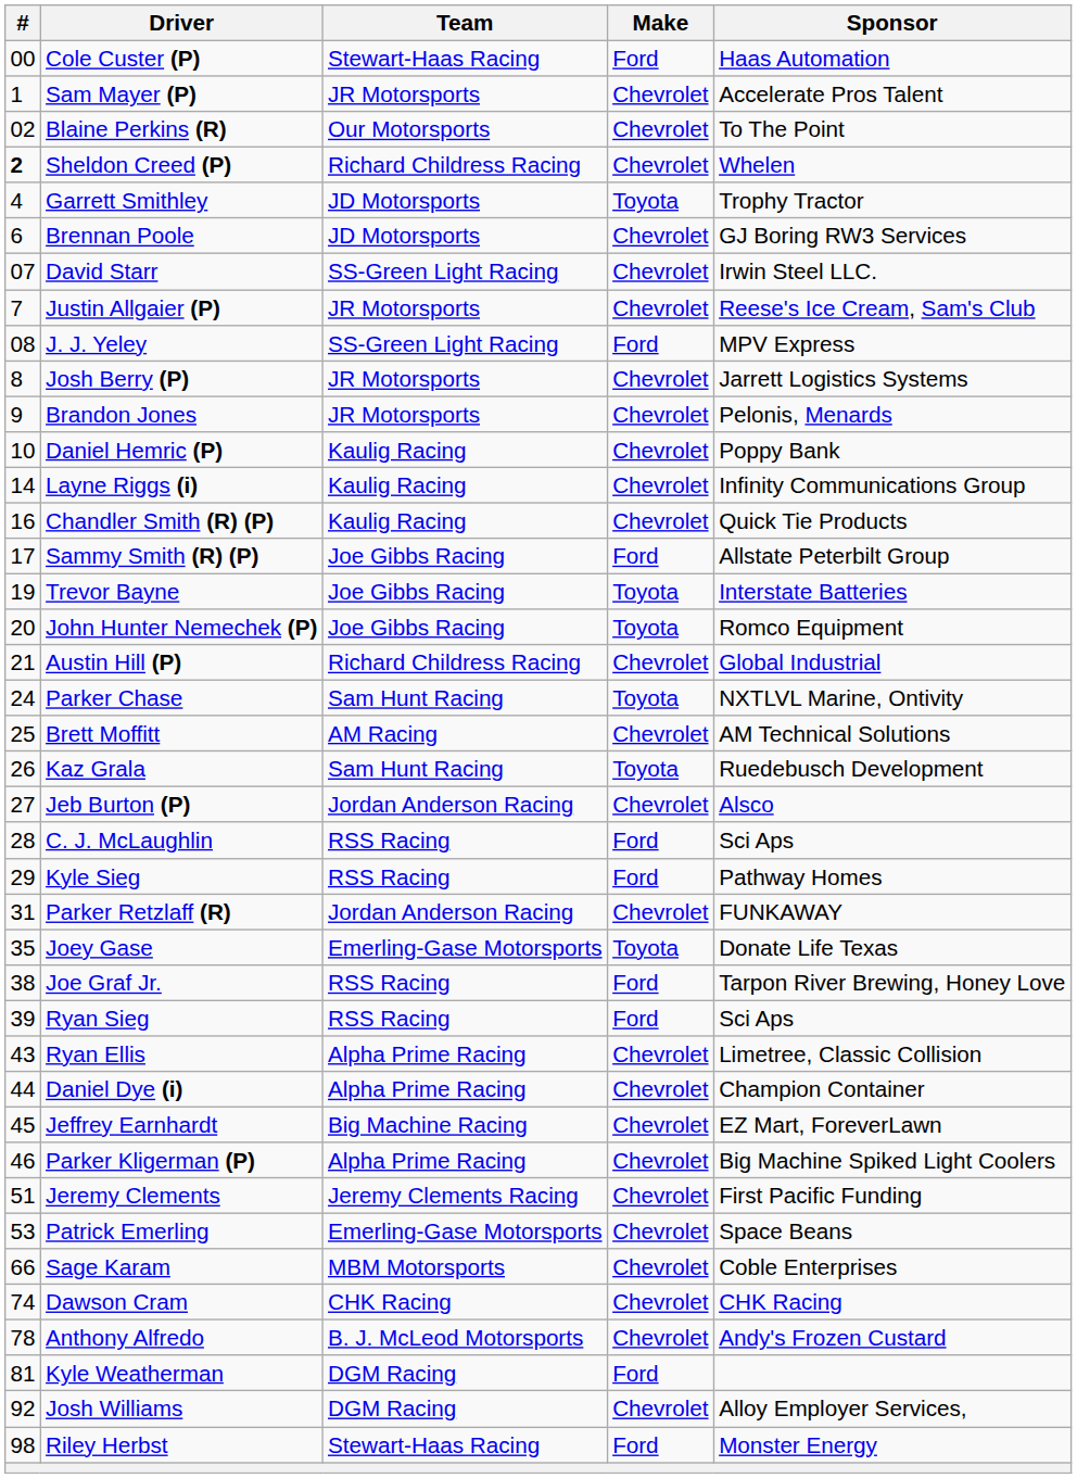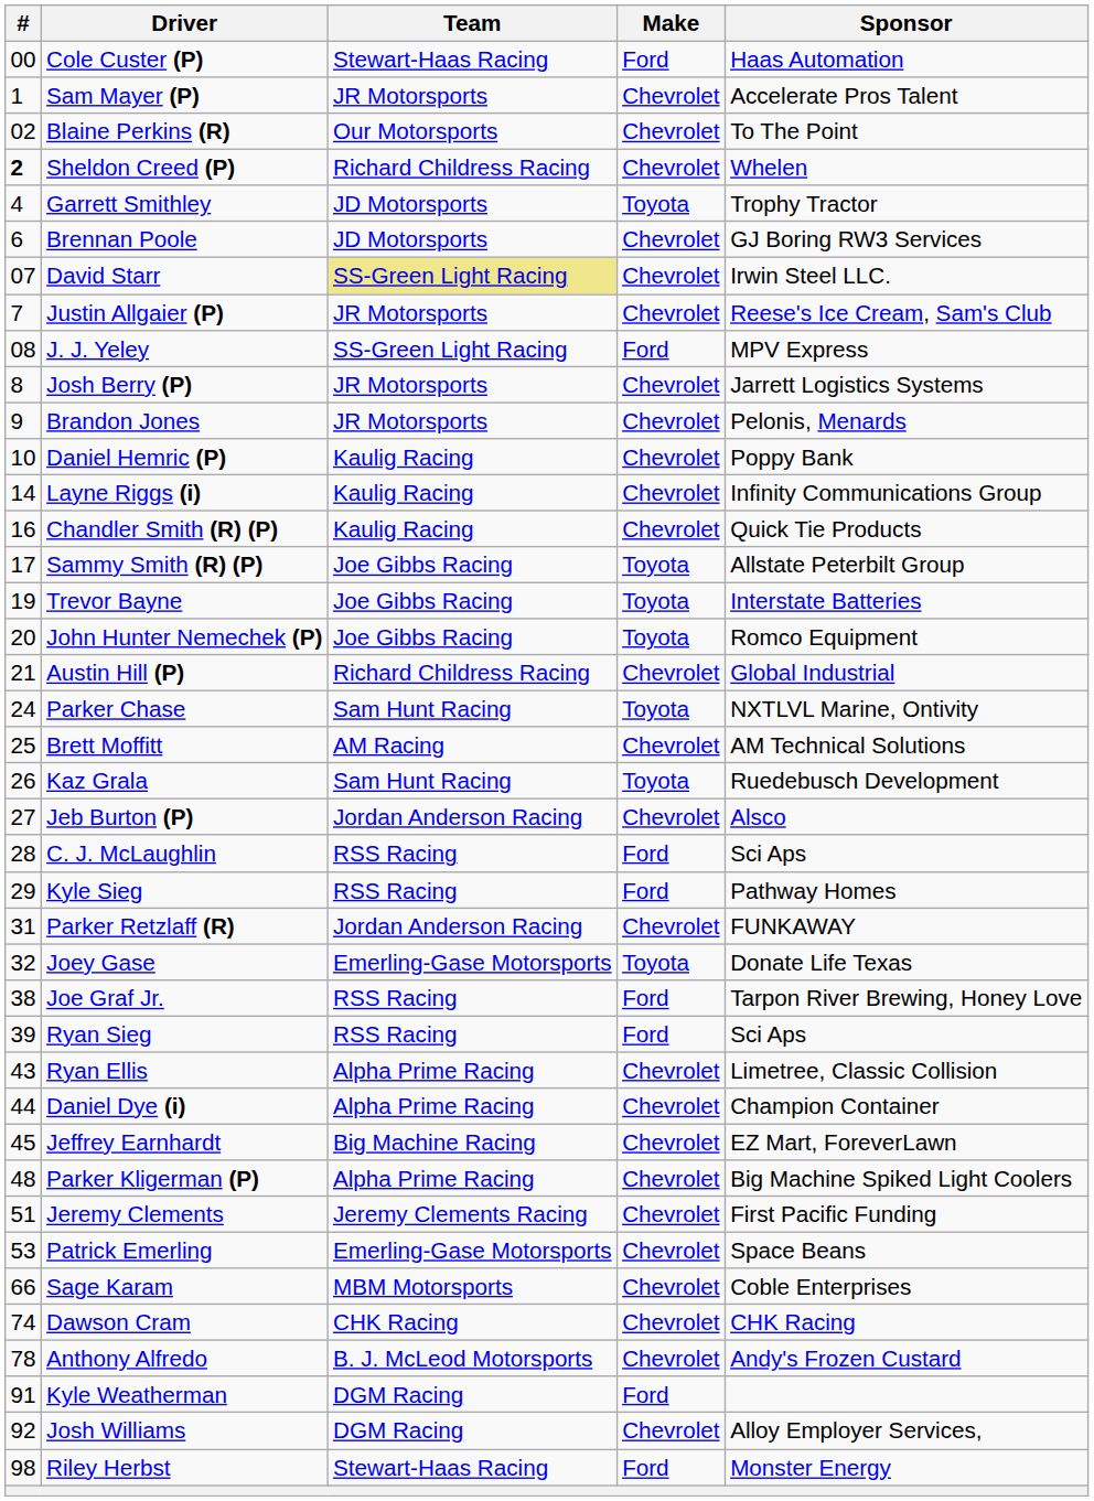David Starr | Team: no background -> khaki background
Sammy Smith (R) (P) | Make: Ford -> Toyota
Joey Gase | #: 35 -> 32
Parker Kligerman (P) | #: 46 -> 48
Kyle Weatherman | #: 81 -> 91
